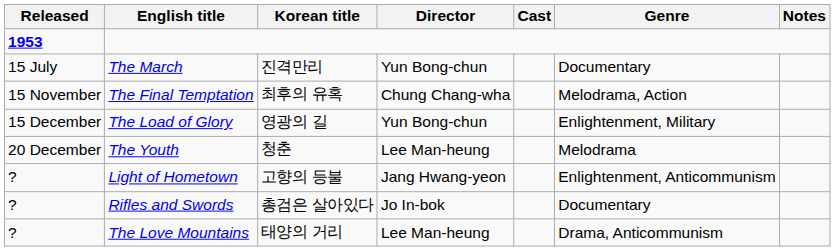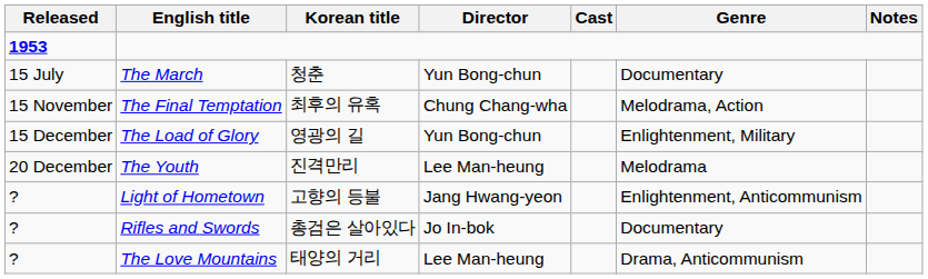The March | Korean title: 진격만리 -> 청춘
The Youth | Korean title: 청춘 -> 진격만리
